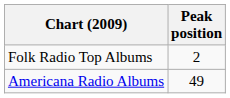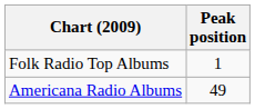Folk Radio Top Albums | Peak position: 2 -> 1
